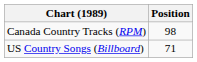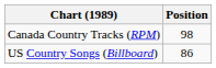US Country Songs (Billboard) | Position: 71 -> 86
